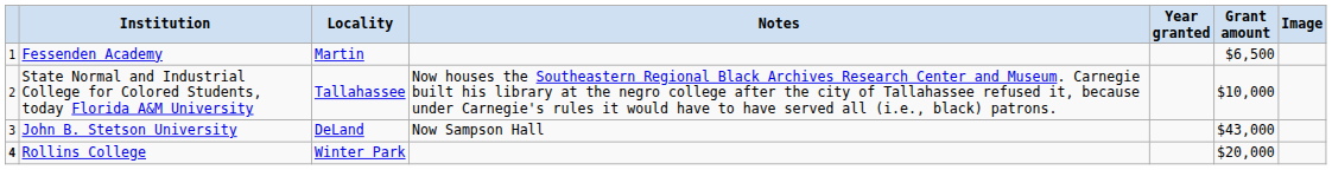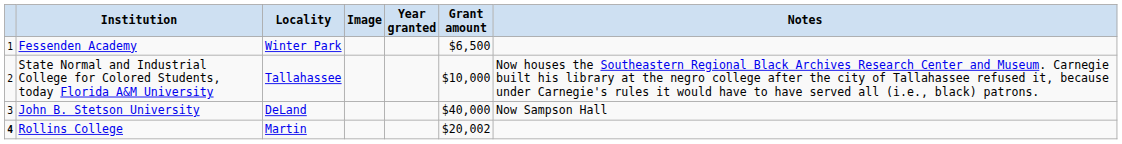columns swapped: Image <-> Notes
Fessenden Academy | Locality: Martin -> Winter Park
John B. Stetson University | Grant amount: $43,000 -> $40,000
Rollins College | Locality: Winter Park -> Martin
Rollins College | Grant amount: $20,000 -> $20,002
